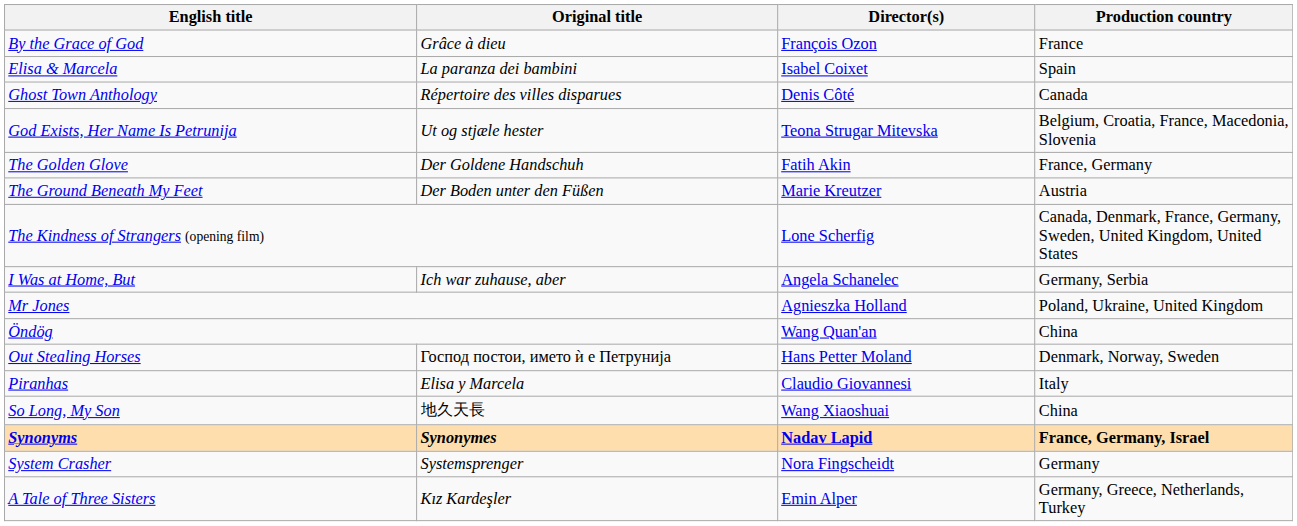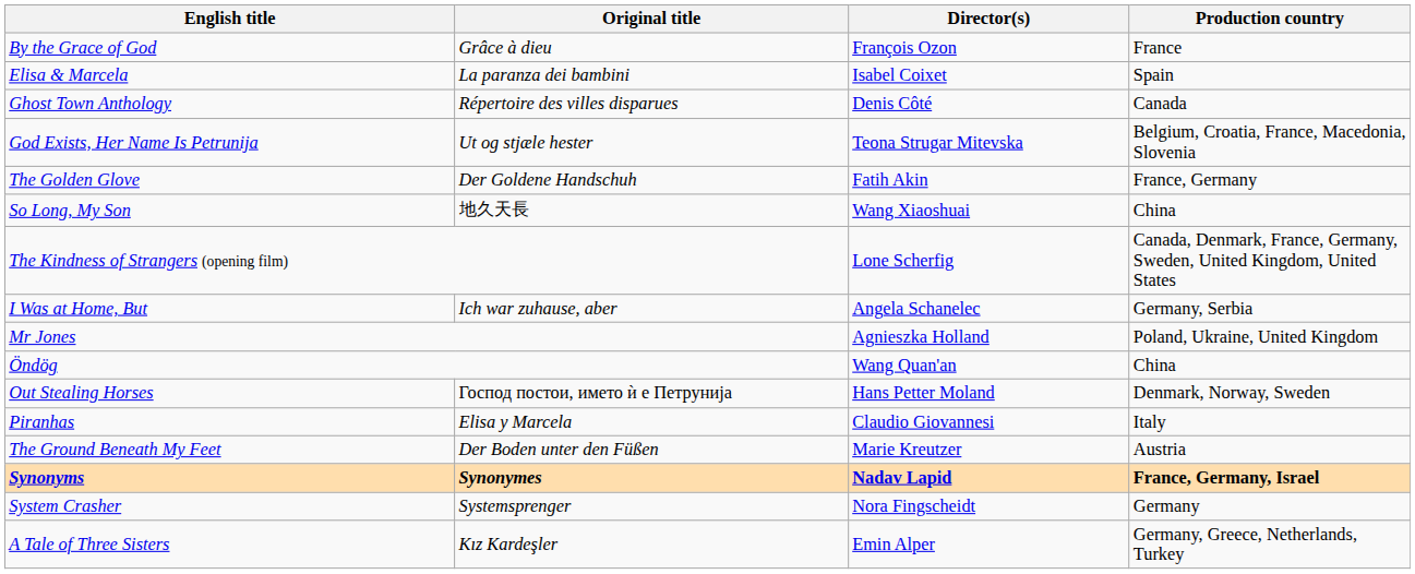rows swapped: The Ground Beneath My Feet <-> So Long, My Son
